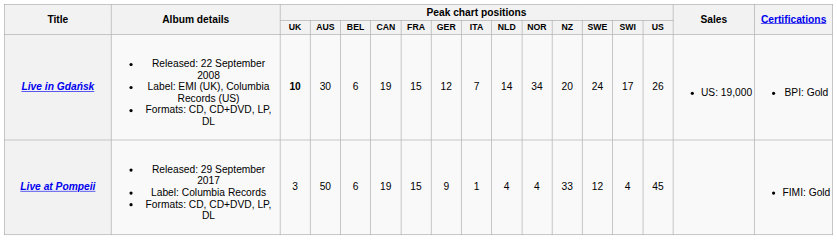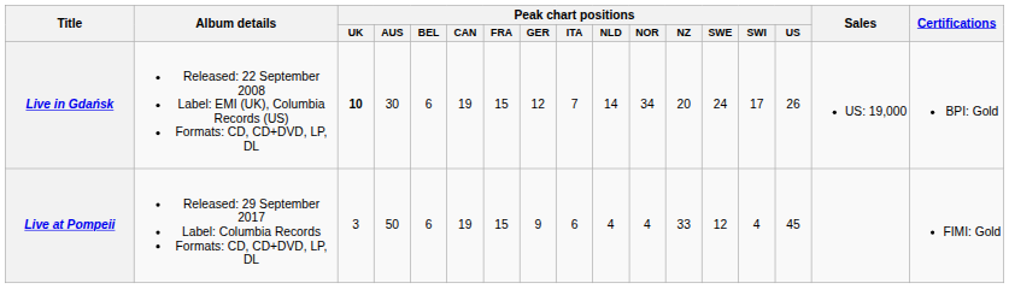Live at Pompeii | Peak chart positions / ITA: 1 -> 6
